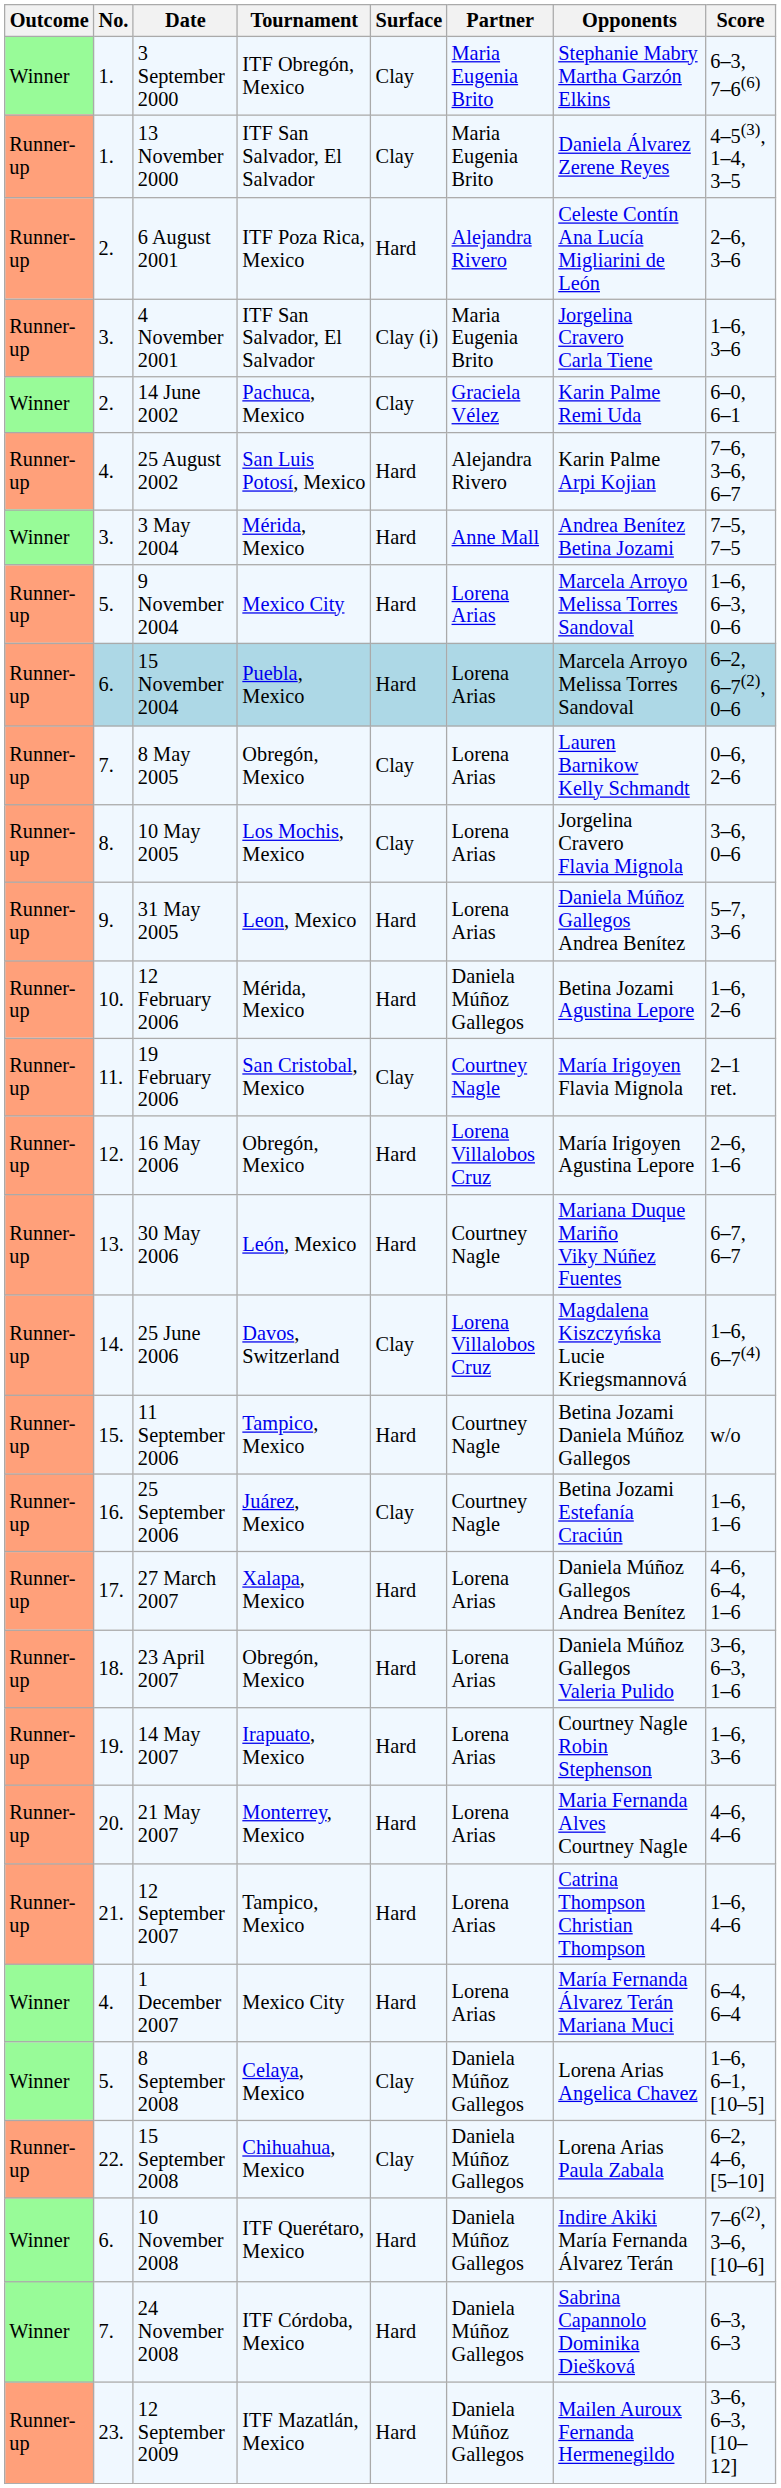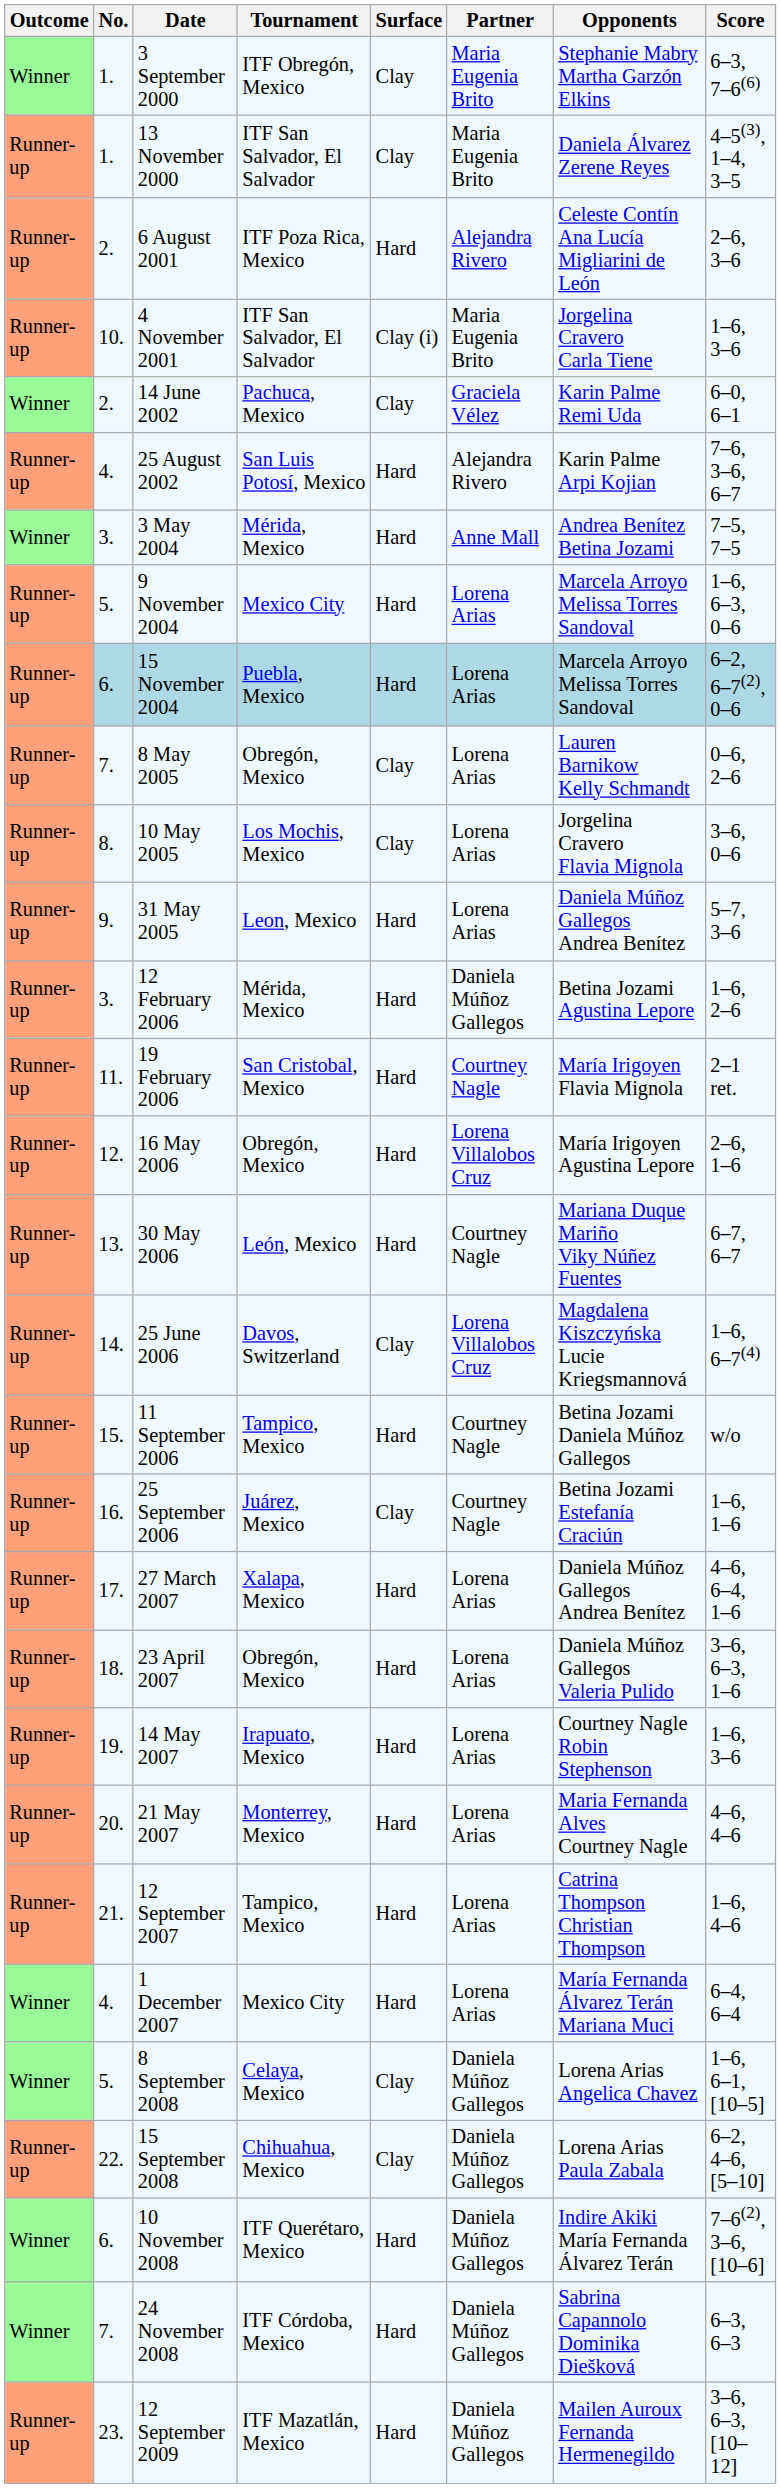4 November 2001 | No.: 3. -> 10.
12 February 2006 | No.: 10. -> 3.
19 February 2006 | Surface: Clay -> Hard
